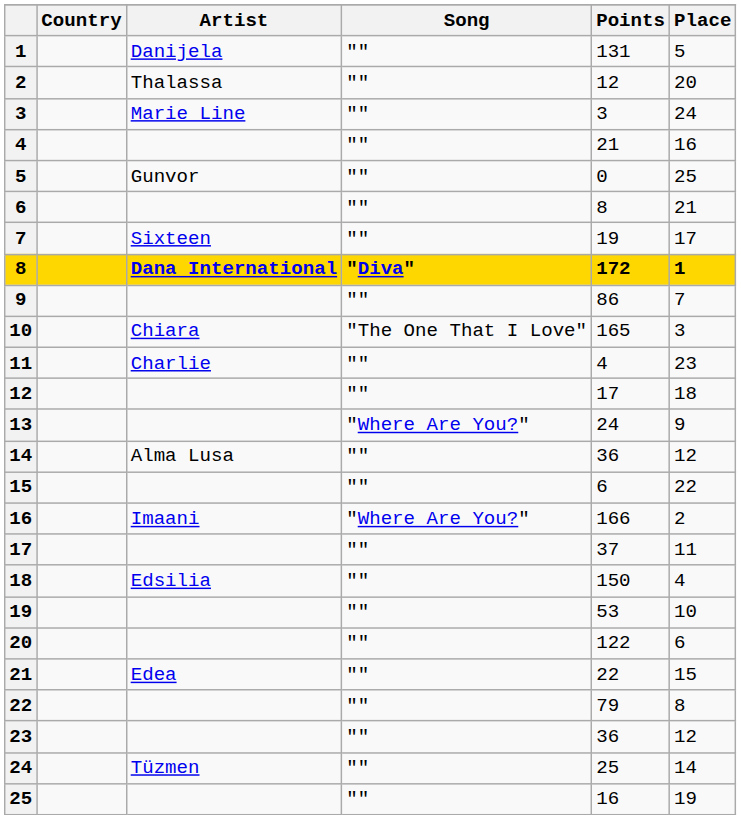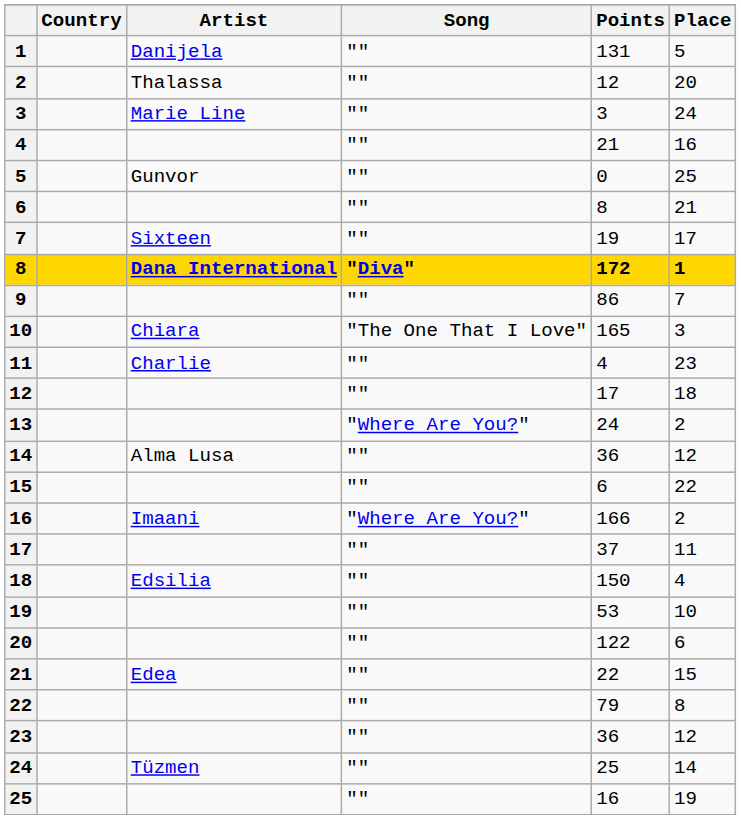13 | Place: 9 -> 2
